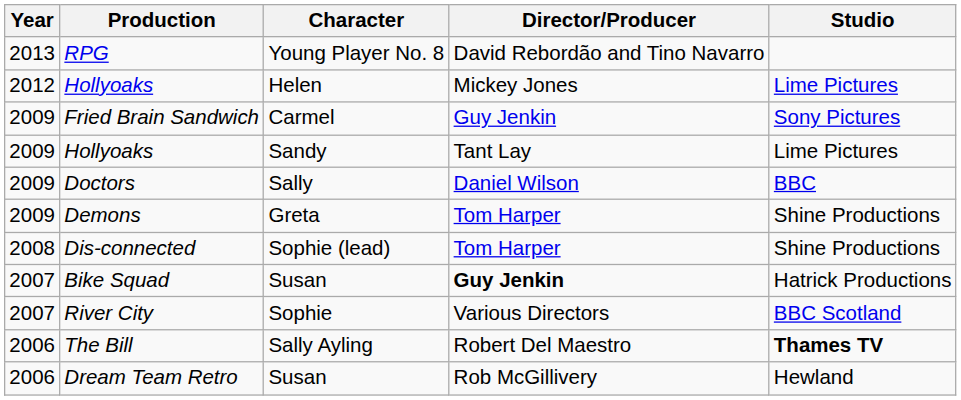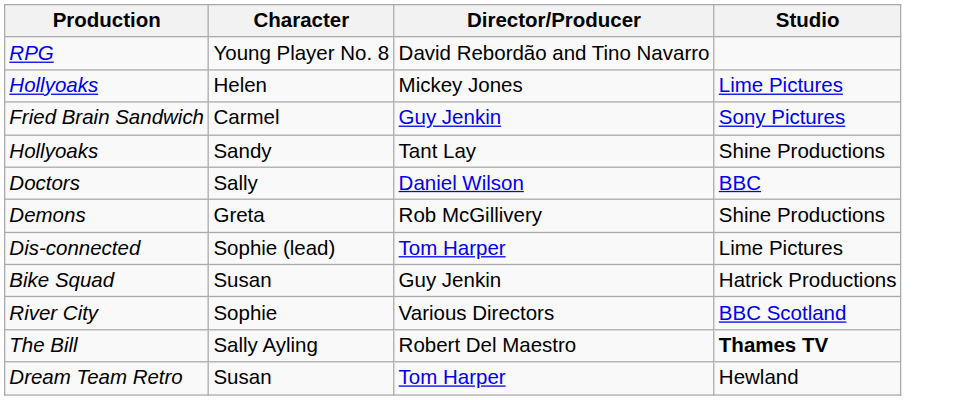- column: Year | 2013 | 2012 | 2009 | 2009 | 2009 | 2009 | 2008 | 2007 | 2007 | 2006 | 2006
Hollyoaks / Sandy | Studio: Lime Pictures -> Shine Productions
Demons | Director/Producer: Tom Harper -> Rob McGillivery
Dis-connected | Studio: Shine Productions -> Lime Pictures
Bike Squad | Director/Producer: bold -> normal
Dream Team Retro | Director/Producer: Rob McGillivery -> Tom Harper
